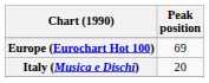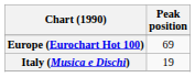Italy (Musica e Dischi) | Peak position: 20 -> 19
